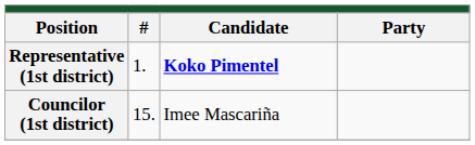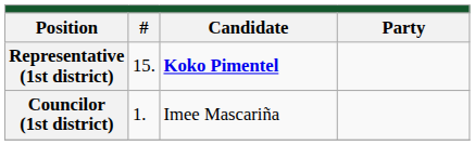Representative (1st district) | column 2: 1. -> 15.
Councilor (1st district) | column 2: 15. -> 1.
